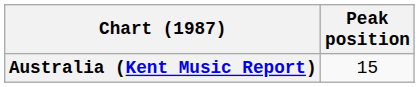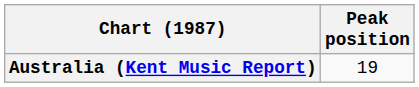Australia (Kent Music Report) | Peak position: 15 -> 19
